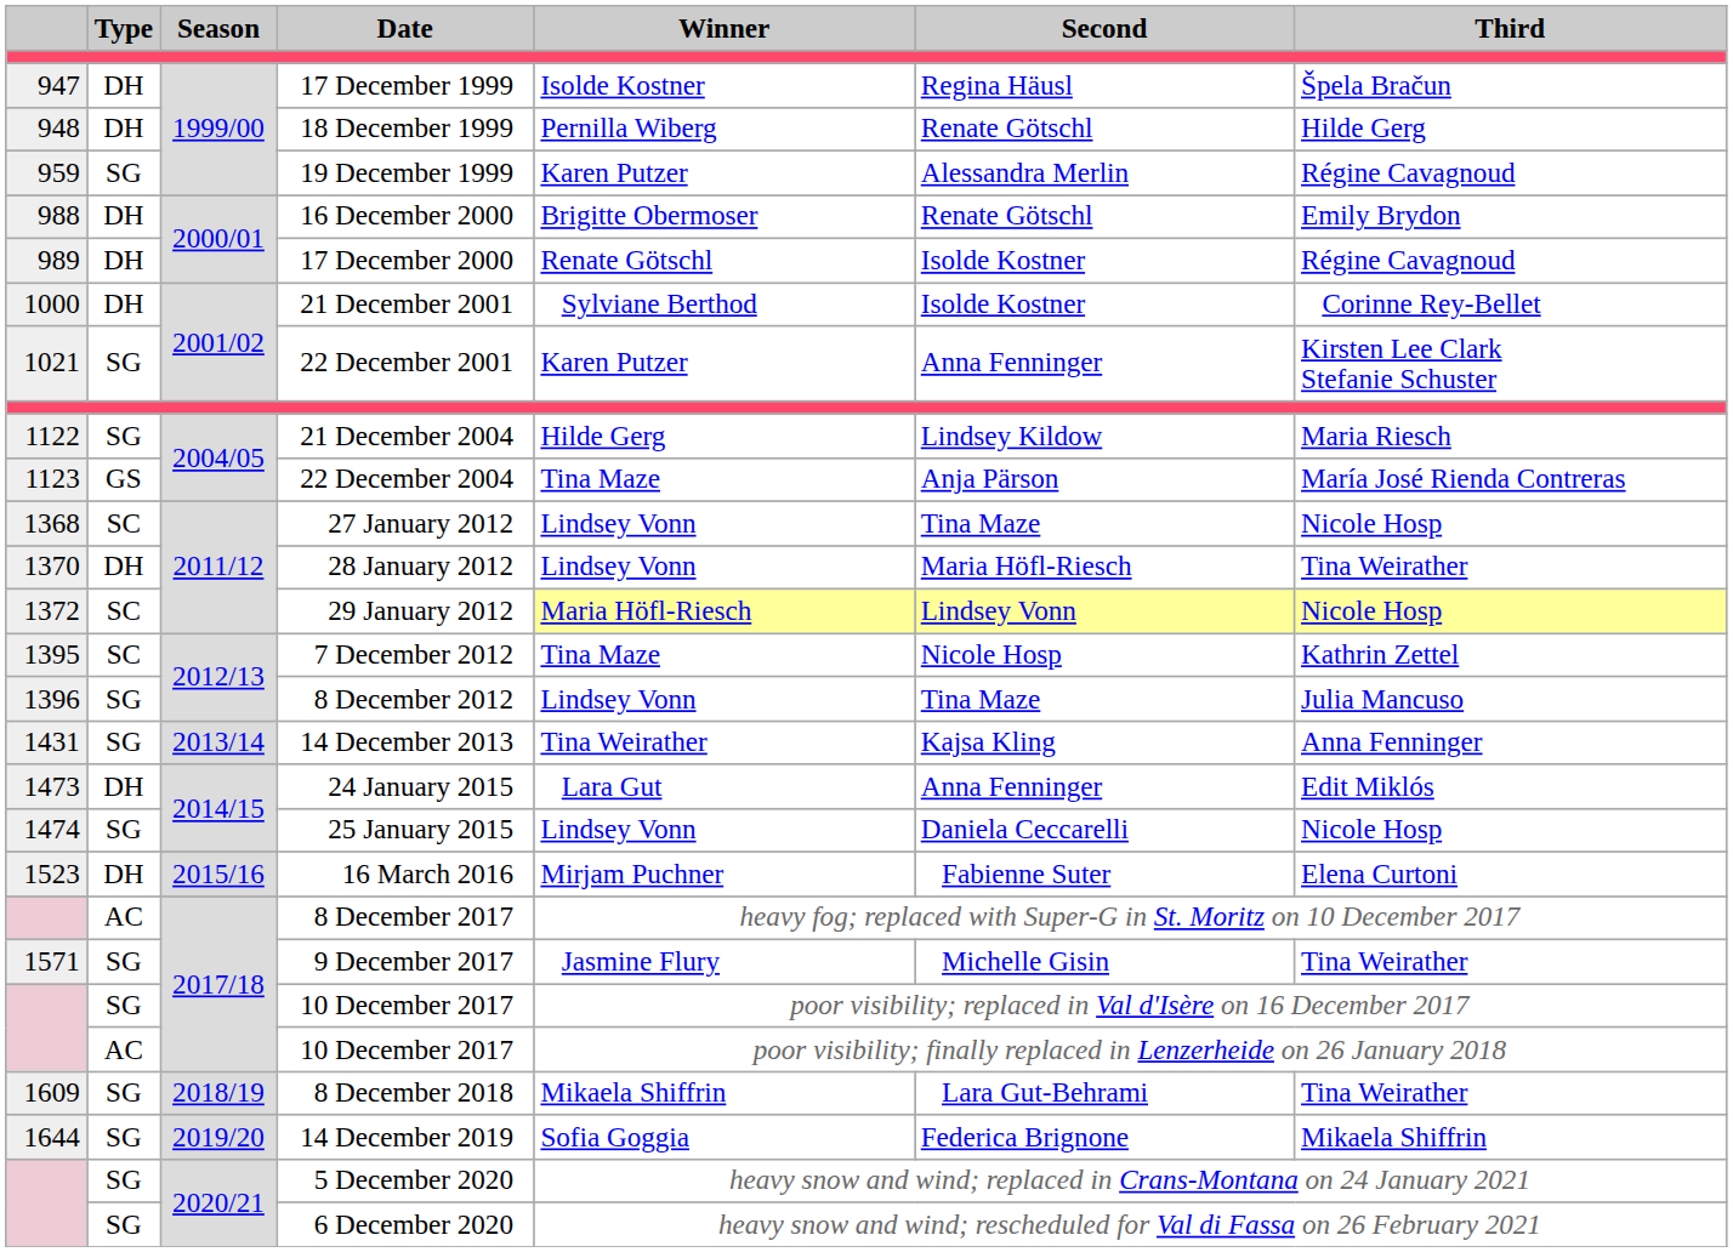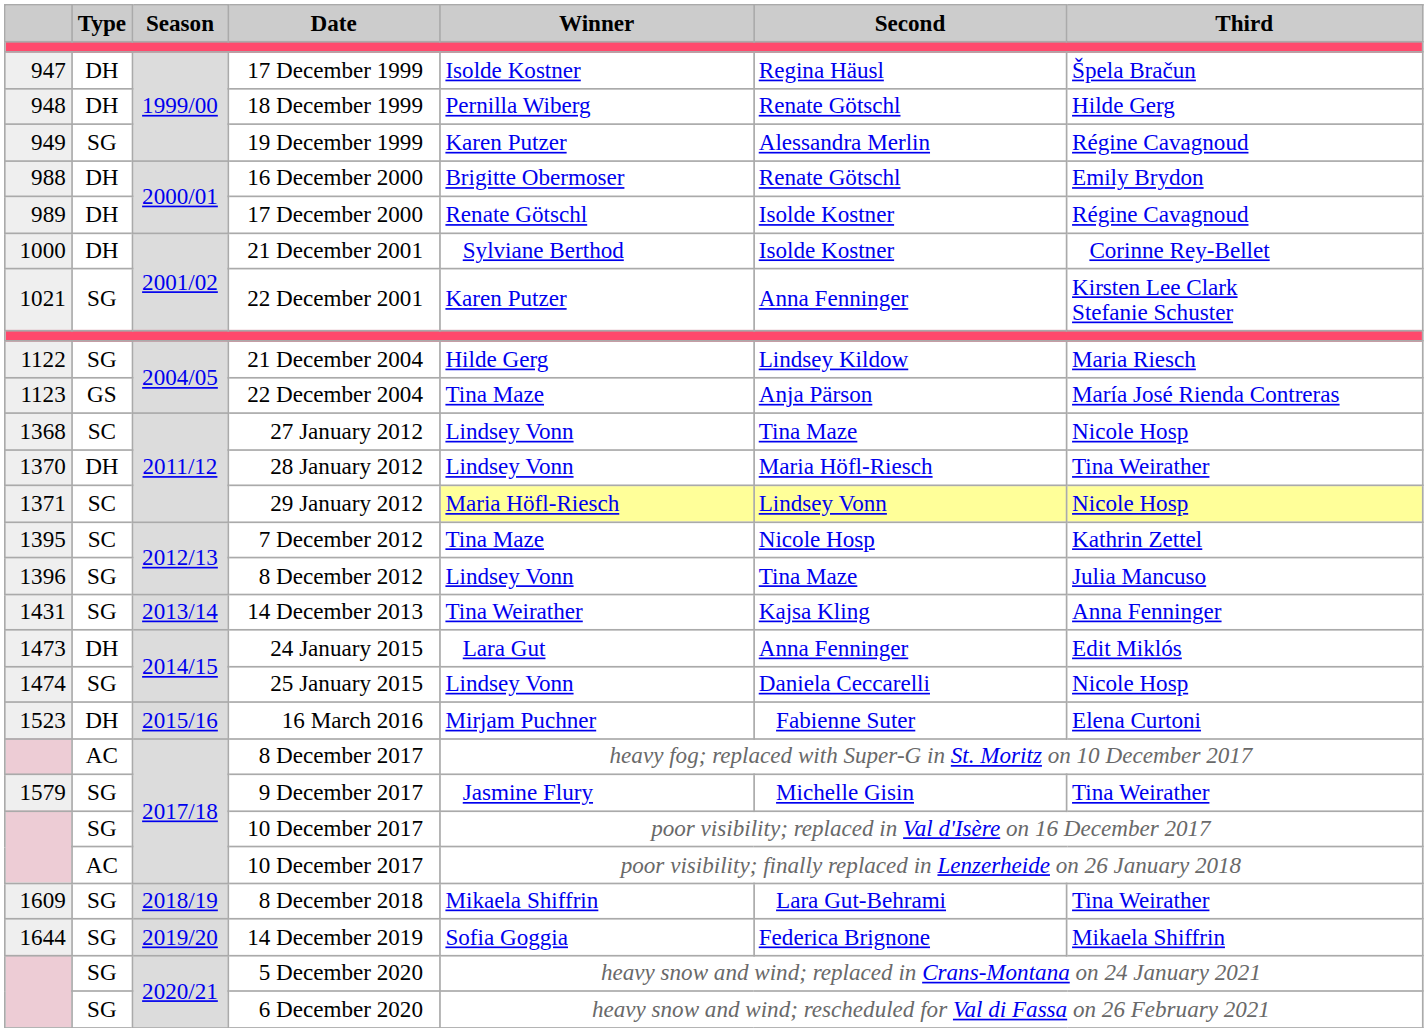19 December 1999 | column 1: 959 -> 949
29 January 2012 | column 1: 1372 -> 1371
9 December 2017 | column 1: 1571 -> 1579
